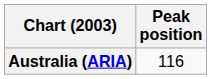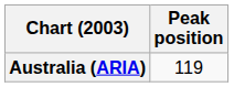Australia (ARIA) | Peak position: 116 -> 119
